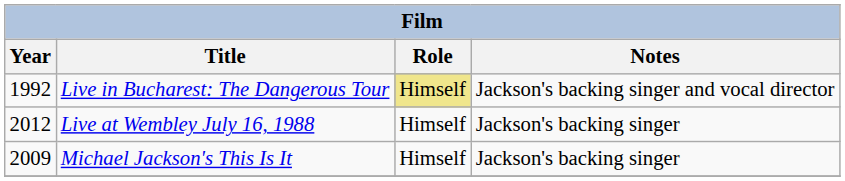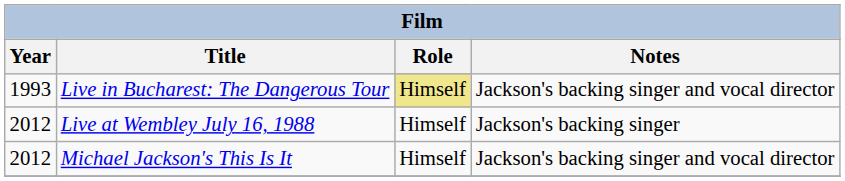Live in Bucharest: The Dangerous Tour | Year: 1992 -> 1993
Michael Jackson's This Is It | Year: 2009 -> 2012
Michael Jackson's This Is It | Notes: Jackson's backing singer -> Jackson's backing singer and vocal director
